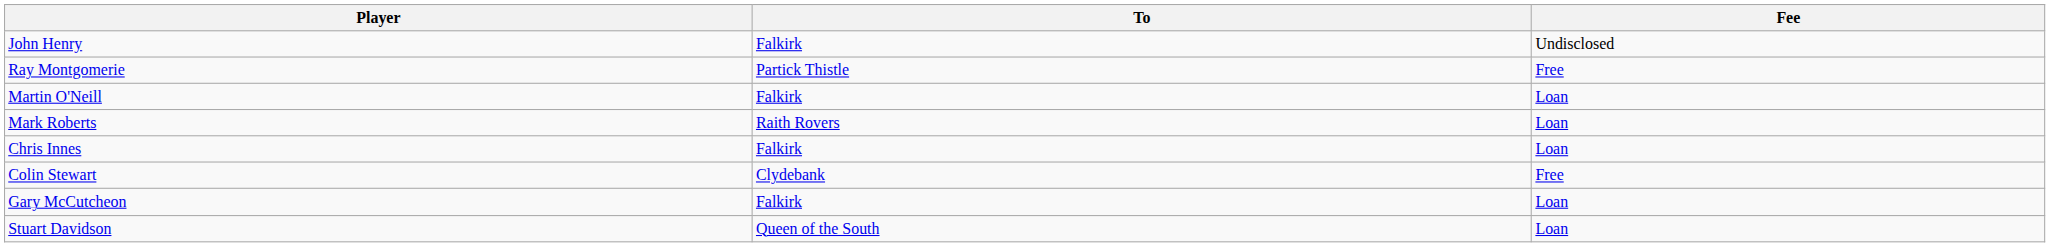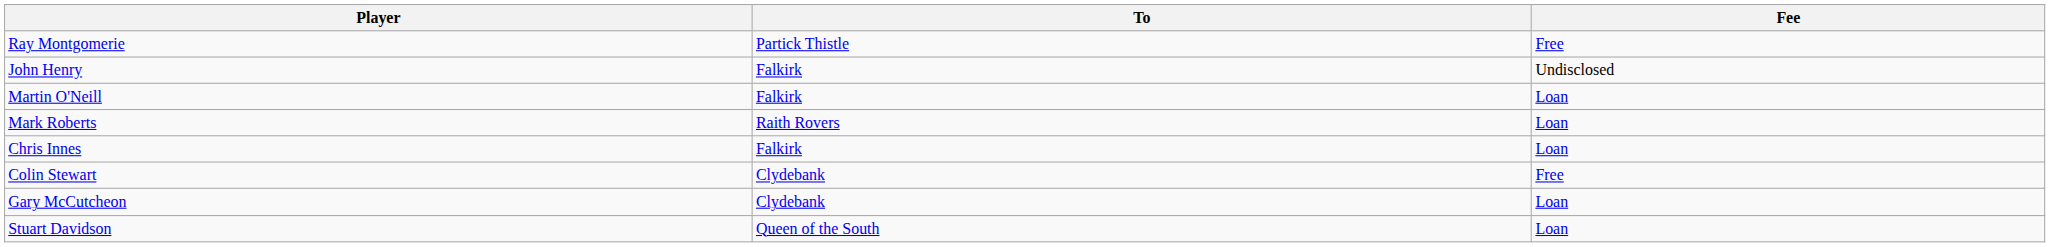rows swapped: Ray Montgomerie <-> John Henry
Gary McCutcheon | To: Falkirk -> Clydebank
